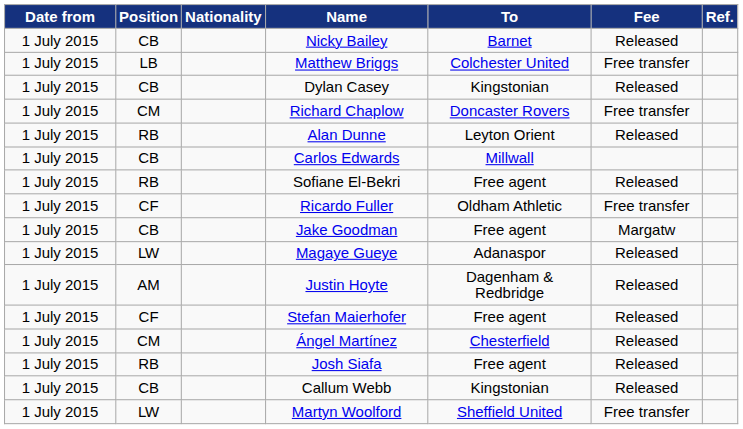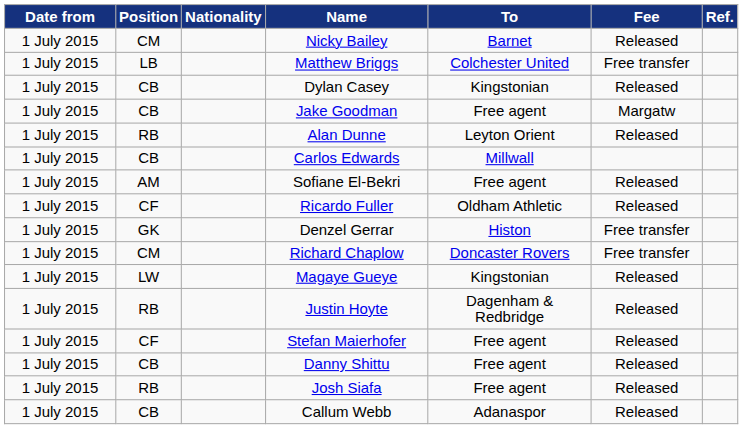Nicky Bailey | Position: CB -> CM
rows swapped: Richard Chaplow <-> Jake Goodman
Sofiane El-Bekri | Position: RB -> AM
Ricardo Fuller | Fee: Free transfer -> Released
+ row: 1 July 2015 | GK | Denzel Gerrar | Histon | Free transfer
Magaye Gueye | To: Adanaspor -> Kingstonian
Justin Hoyte | Position: AM -> RB
- row: 1 July 2015 | CM | Ángel Martínez | Chesterfield | Released
+ row: 1 July 2015 | CB | Danny Shittu | Free agent | Released
Callum Webb | To: Kingstonian -> Adanaspor
- row: 1 July 2015 | LW | Martyn Woolford | Sheffield United | Free transfer
